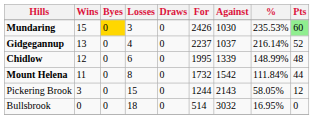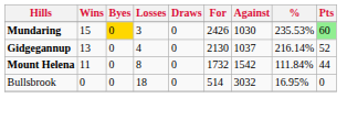Gidgegannup | For: 2237 -> 2130
- row: Chidlow | 12 | 0 | 6 | 0 | 1995 | 1339 | 148.99% | 48
- row: Pickering Brook | 3 | 0 | 15 | 0 | 1244 | 2143 | 58.05% | 12
